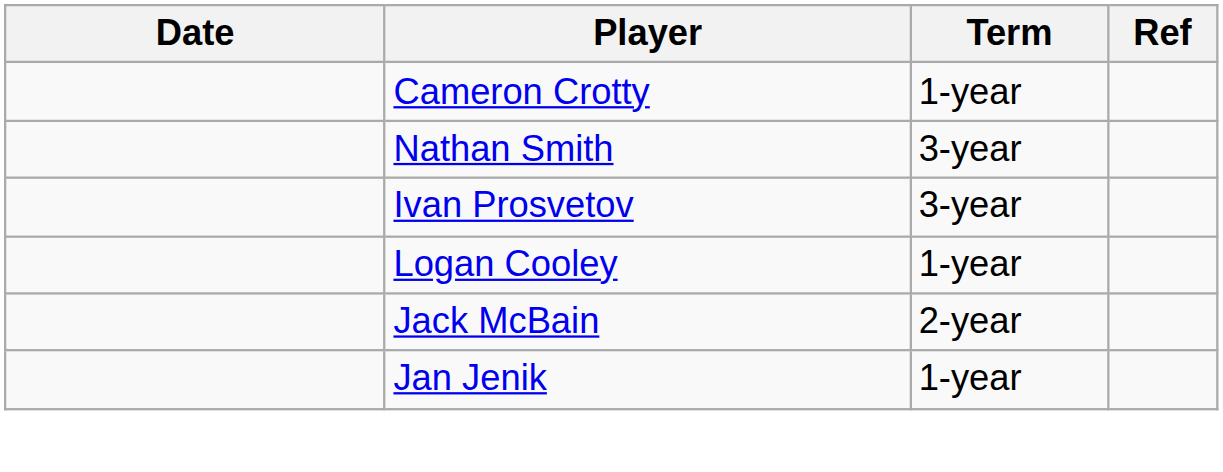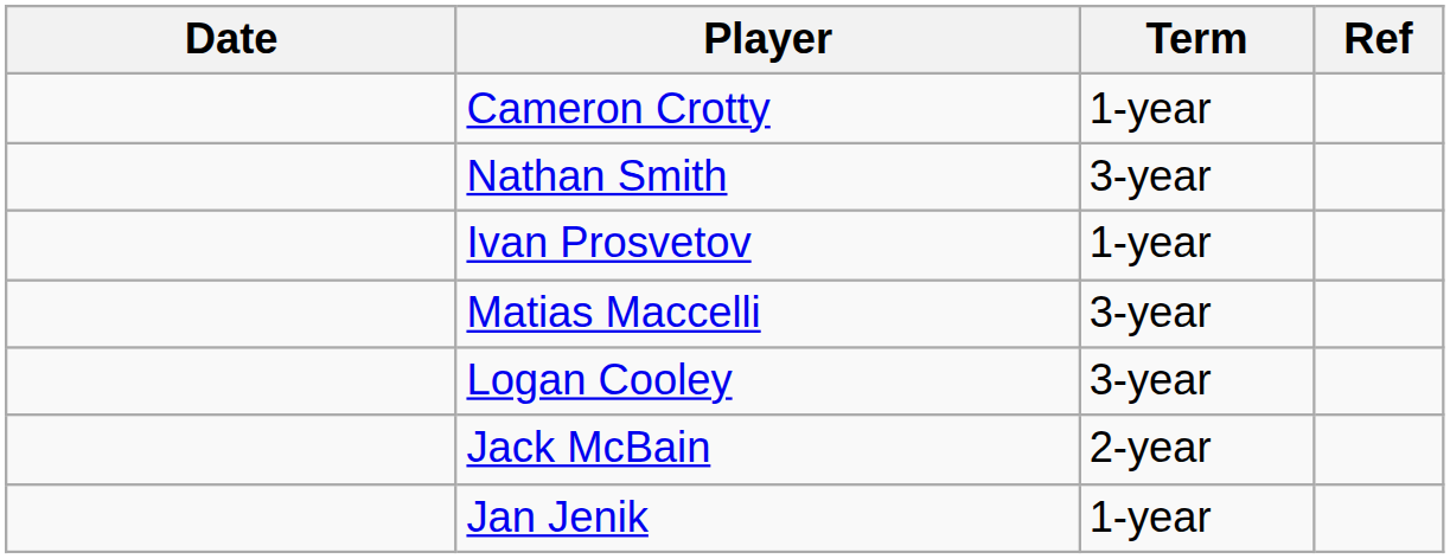Ivan Prosvetov | Term: 3-year -> 1-year
+ row: Matias Maccelli | 3-year
Logan Cooley | Term: 1-year -> 3-year
